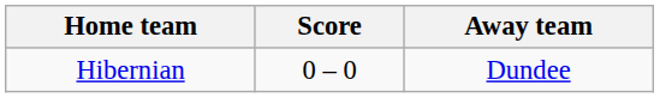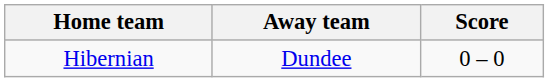columns swapped: Score <-> Away team
